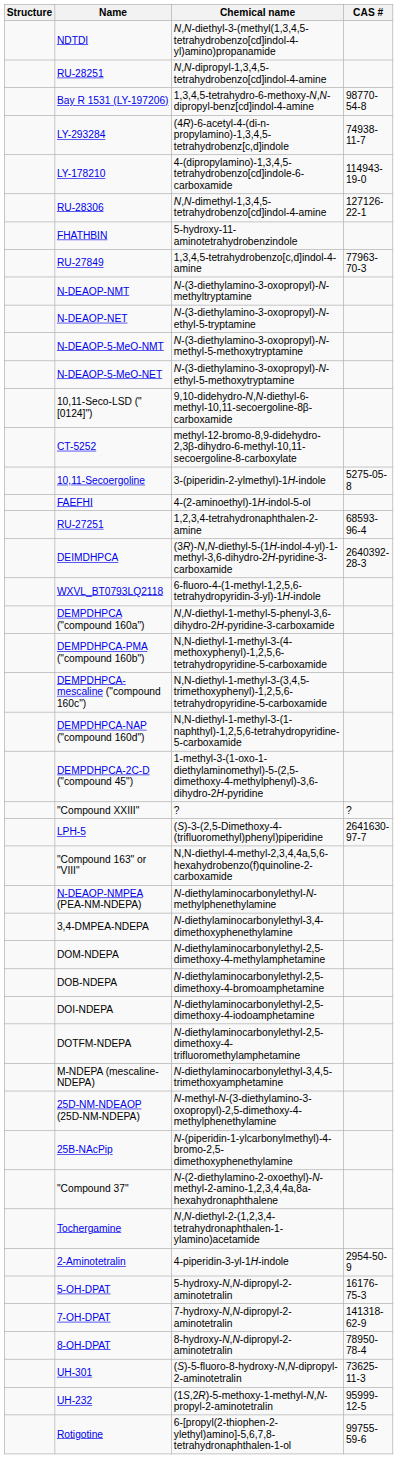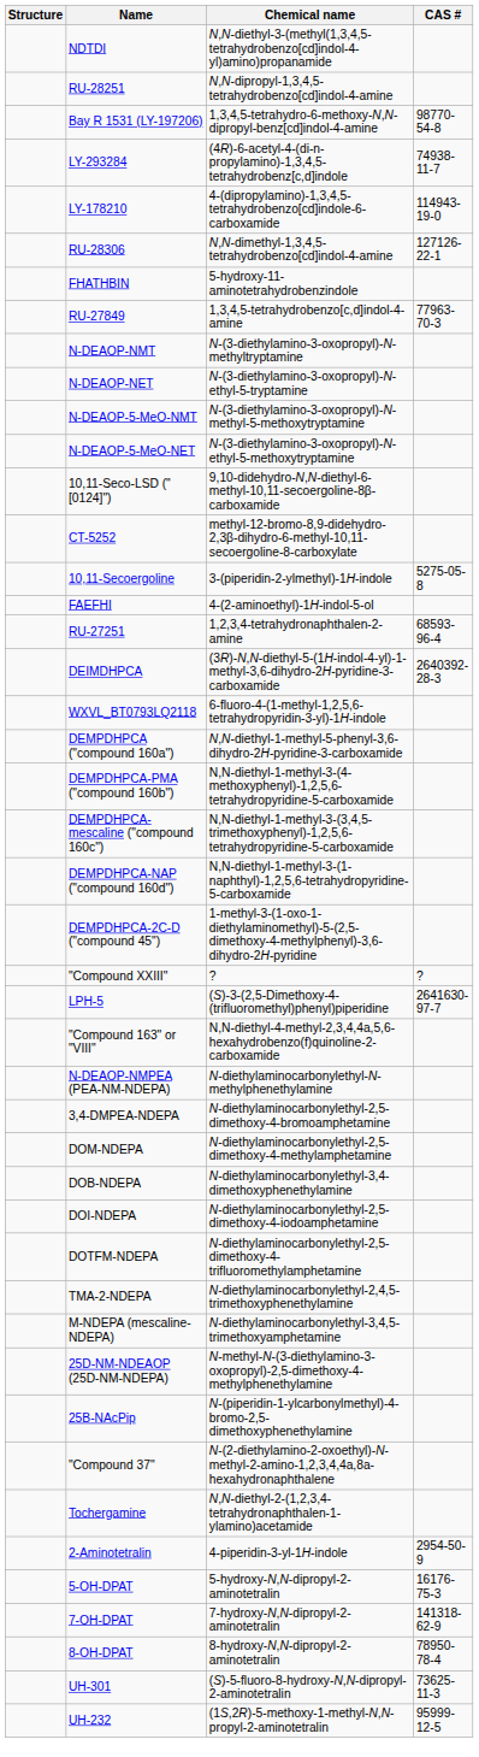3,4-DMPEA-NDEPA | Chemical name: N-diethylaminocarbonylethyl-3,4-dimethoxyphenethylamine -> N-diethylaminocarbonylethyl-2,5-dimethoxy-4-bromoamphetamine
DOB-NDEPA | Chemical name: N-diethylaminocarbonylethyl-2,5-dimethoxy-4-bromoamphetamine -> N-diethylaminocarbonylethyl-3,4-dimethoxyphenethylamine
+ row: TMA-2-NDEPA | N-diethylaminocarbonylethyl-2,4,5-trimethoxyphenethylamine
- row: Rotigotine | 6-[propyl(2-thiophen-2-ylethyl)amino]-5,6,7,8-tetrahydronaphthalen-1-ol | 99755-59-6
